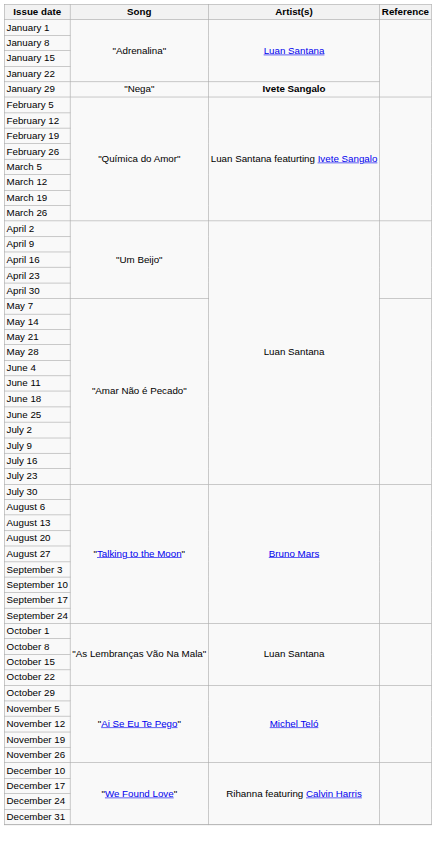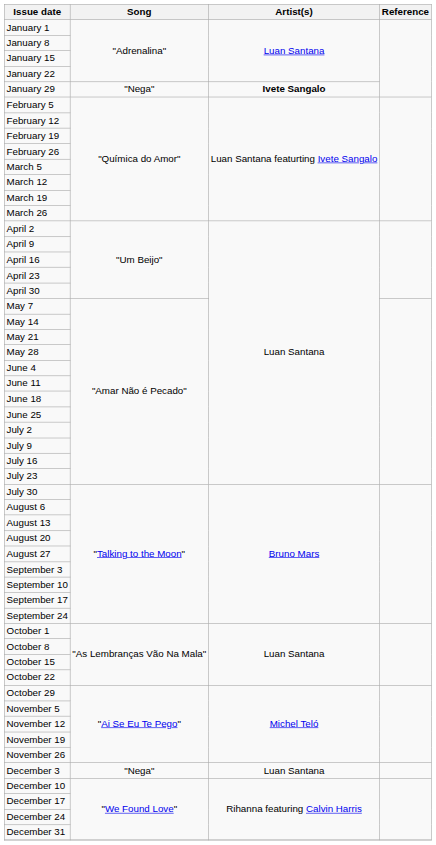+ row: December 3 | "Nega" | Luan Santana
